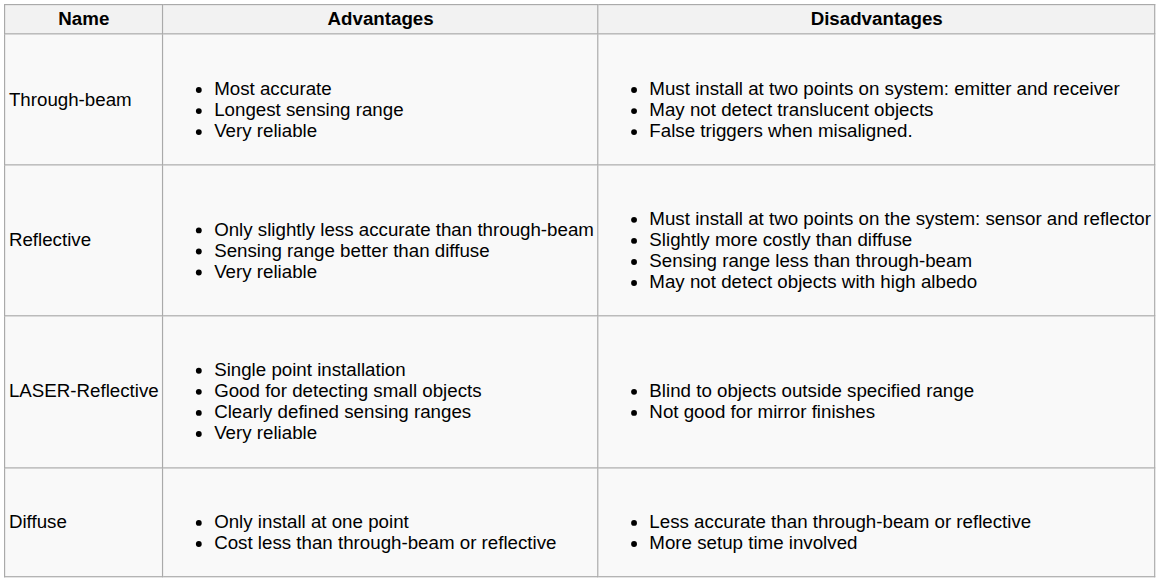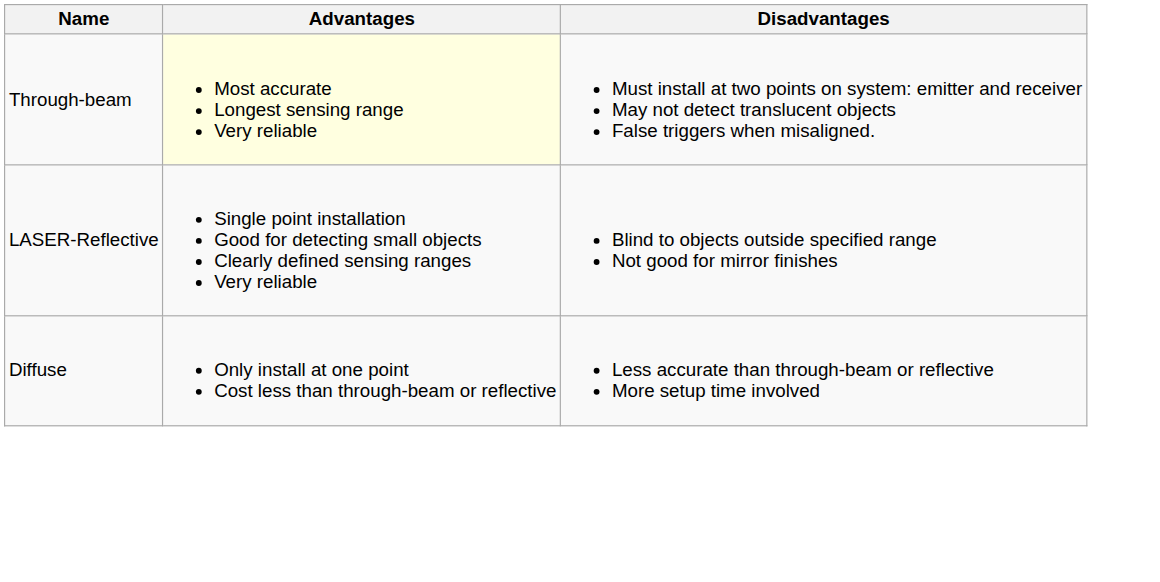Through-beam | Advantages: no background -> lightyellow background
- row: Reflective | Only slightly less accurate than through-beam Sensing range better than diffuse Very reliable | Must install at two points on the system: sensor and reflector Slightly more costly than diffuse Sensing range less than through-beam May not detect objects with high albedo
